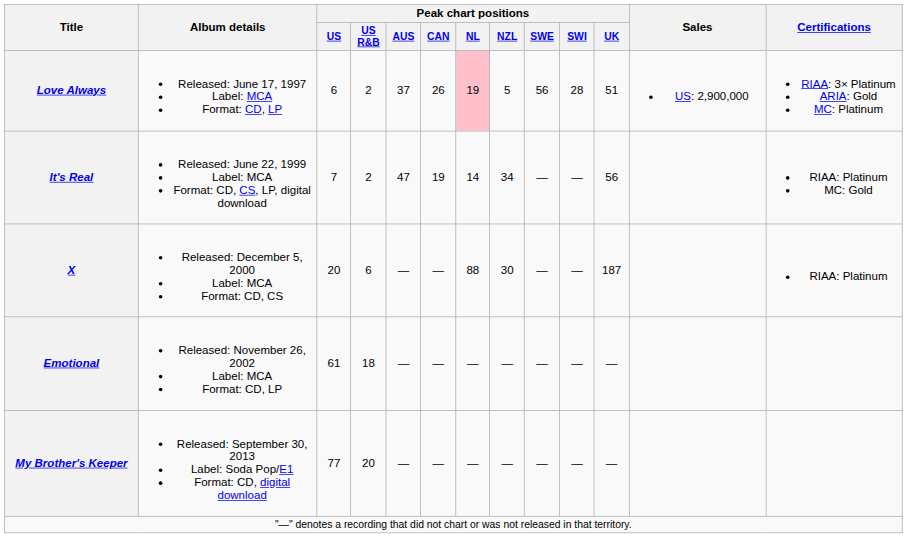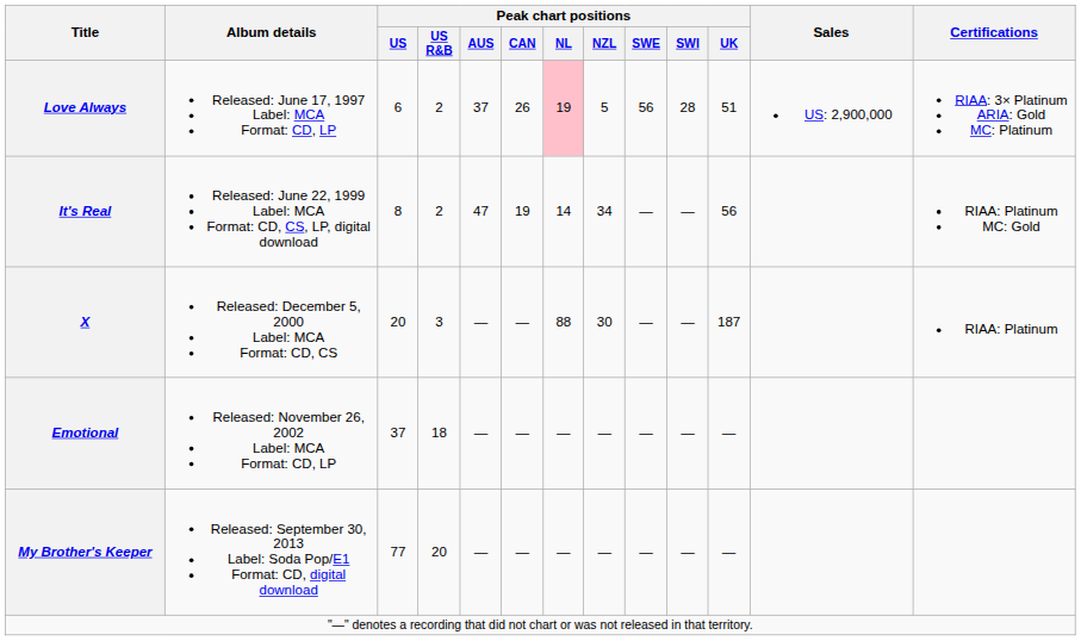It's Real | Peak chart positions / US: 7 -> 8
X | Peak chart positions / US R&B: 6 -> 3
Emotional | Peak chart positions / US: 61 -> 37
